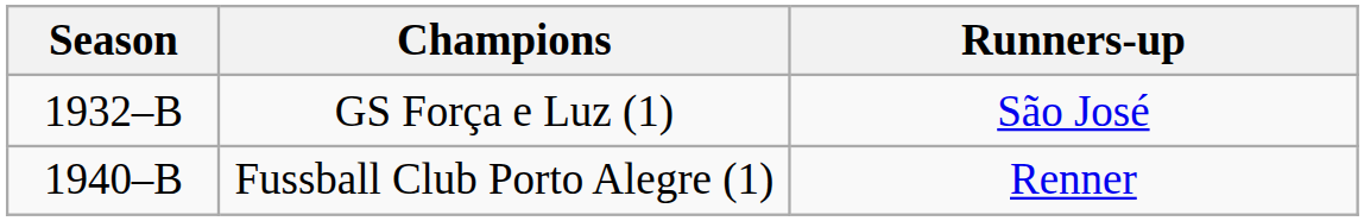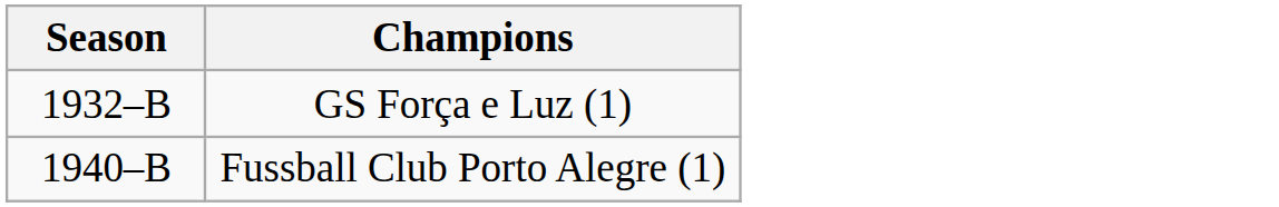- column: Runners-up | São José | Renner
